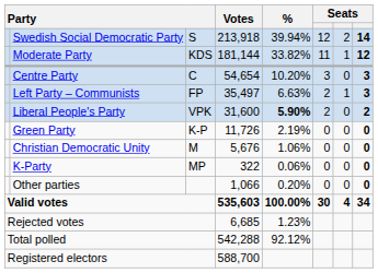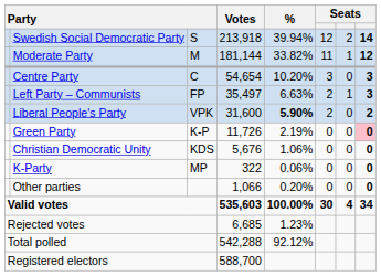Moderate Party | column 3: KDS -> M
Green Party | column 8: no background -> pink background
Christian Democratic Unity | column 3: M -> KDS
